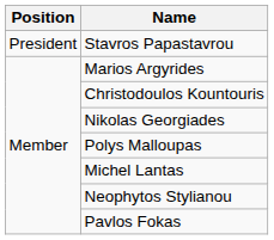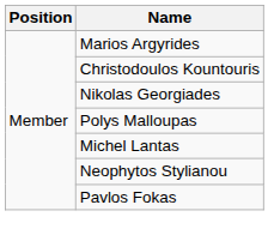- row: President | Stavros Papastavrou
